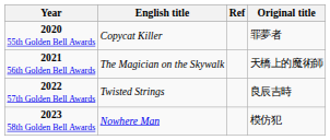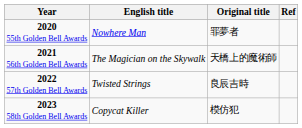columns swapped: Original title <-> Ref
2020 55th Golden Bell Awards | English title: Copycat Killer -> Nowhere Man
2023 58th Golden Bell Awards | English title: Nowhere Man -> Copycat Killer
